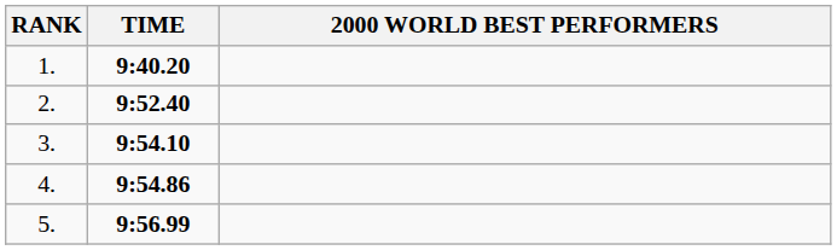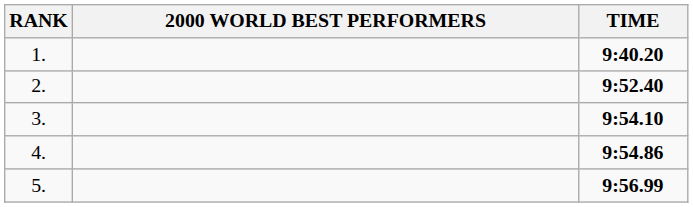columns swapped: 2000 WORLD BEST PERFORMERS <-> TIME
